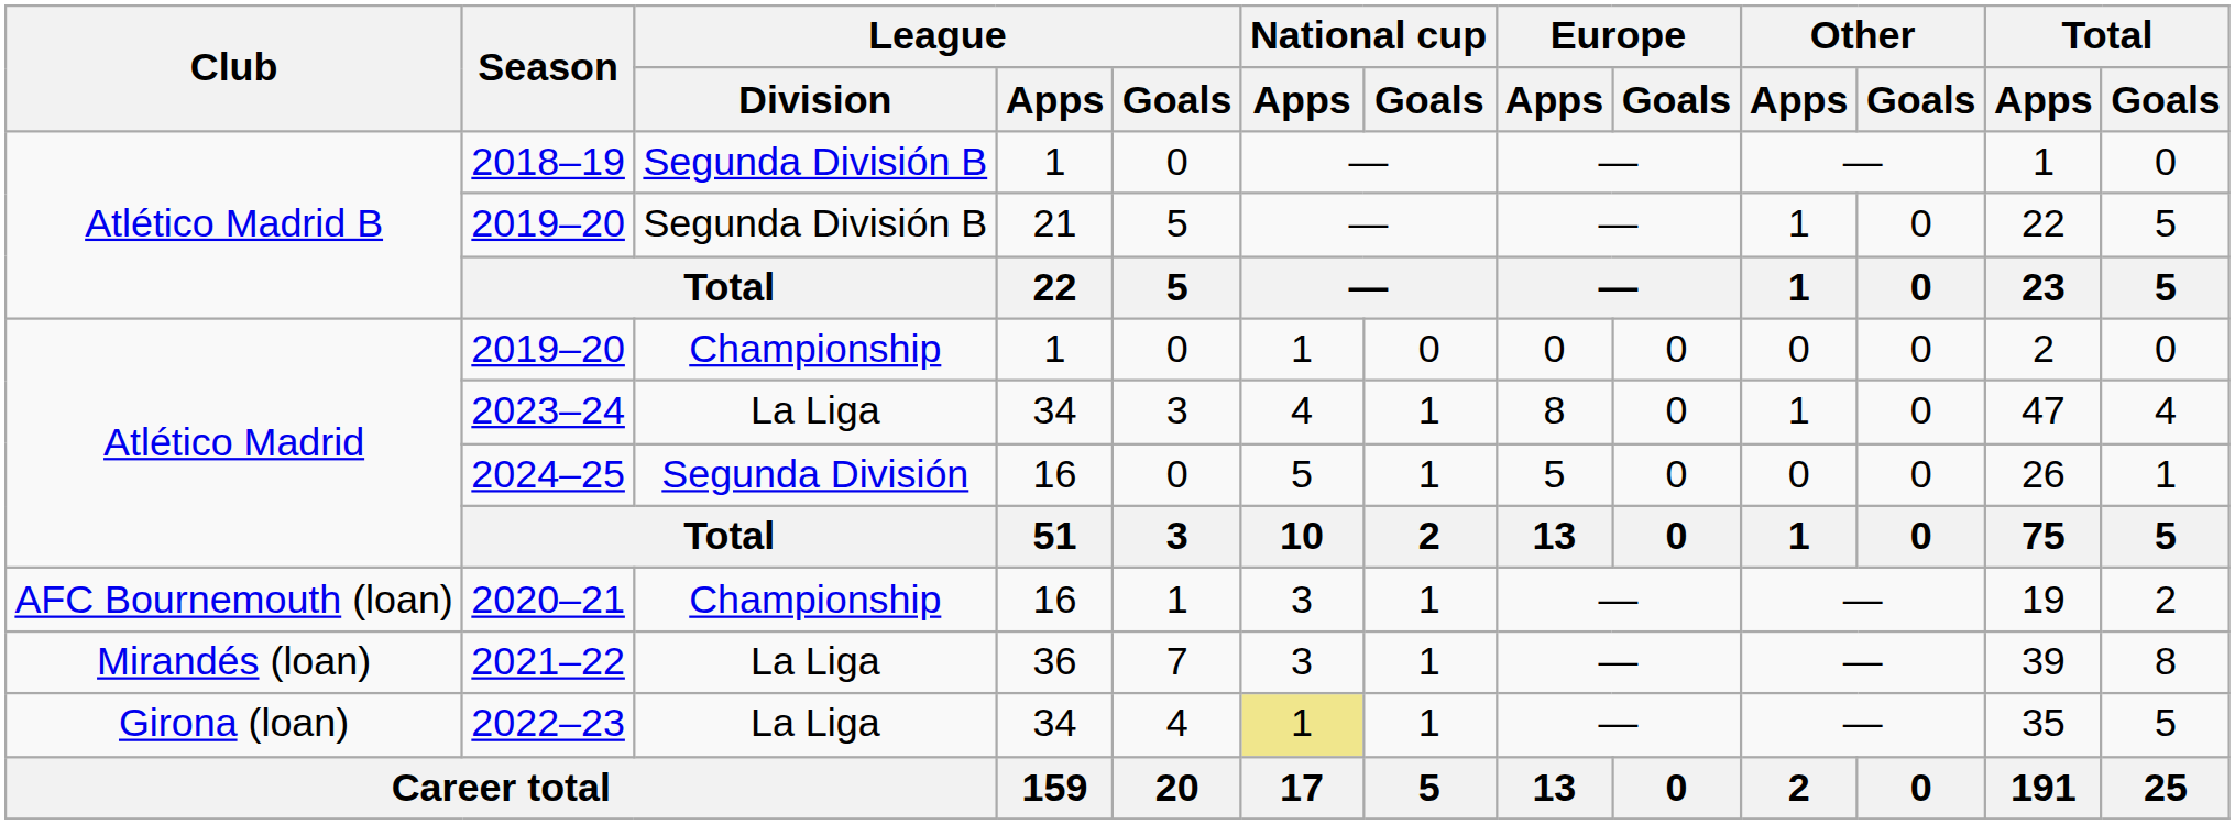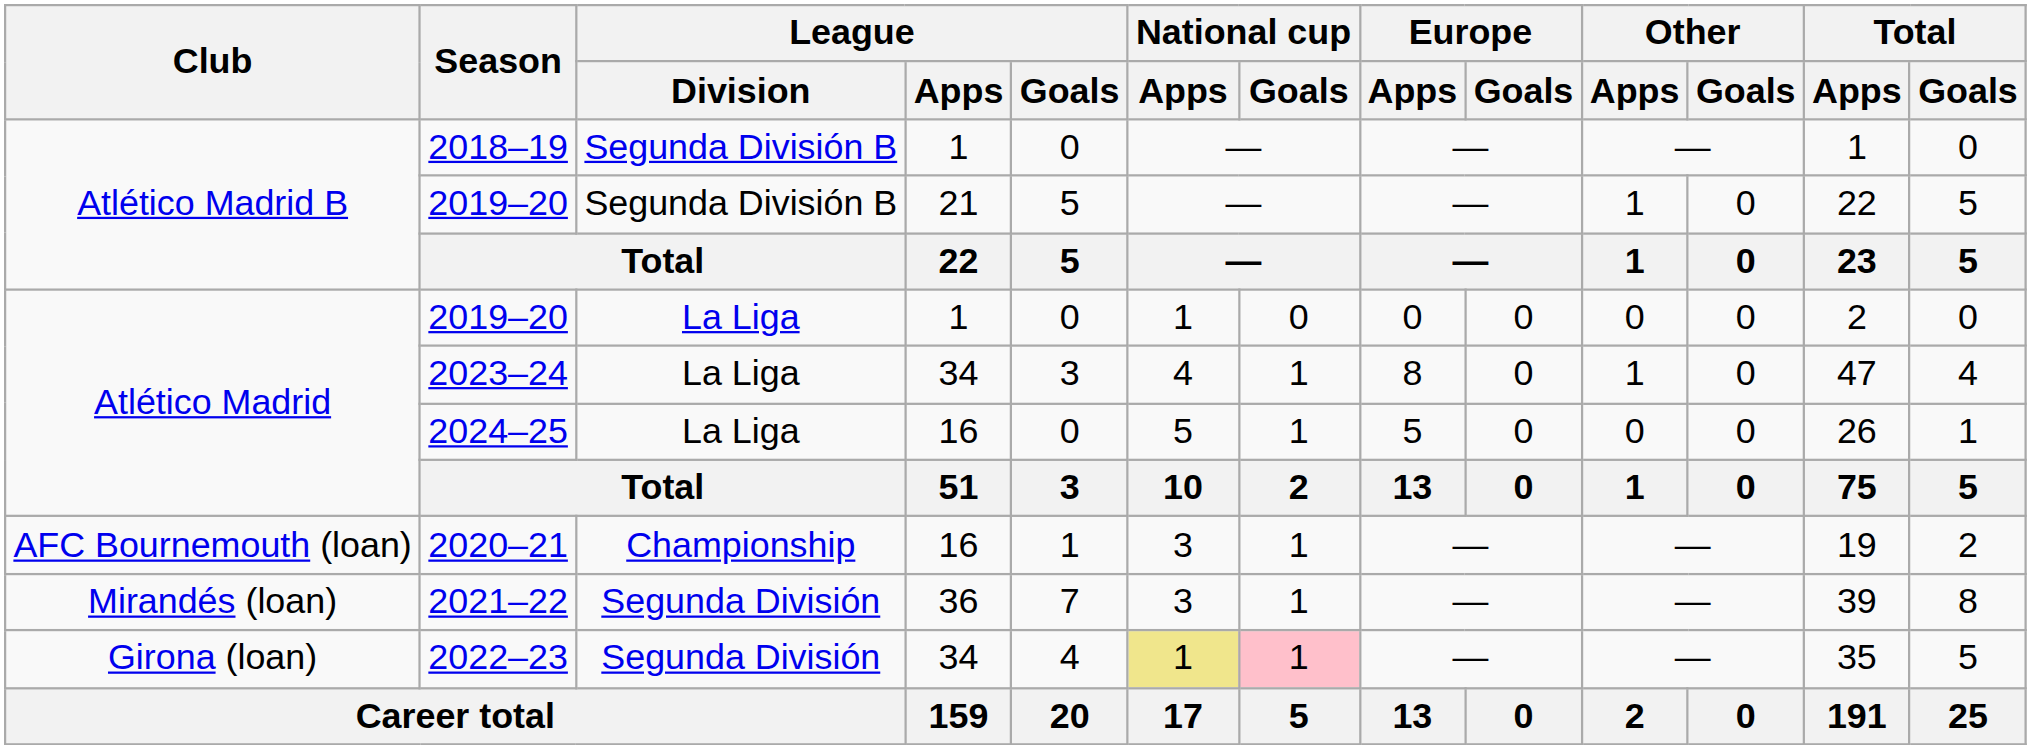Atlético Madrid / 2019–20 | League / Division: Championship -> La Liga
2024–25 | League / Division: Segunda División -> La Liga
2021–22 | League / Division: La Liga -> Segunda División
2022–23 | League / Division: La Liga -> Segunda División
2022–23 | National cup / Goals: no background -> pink background
